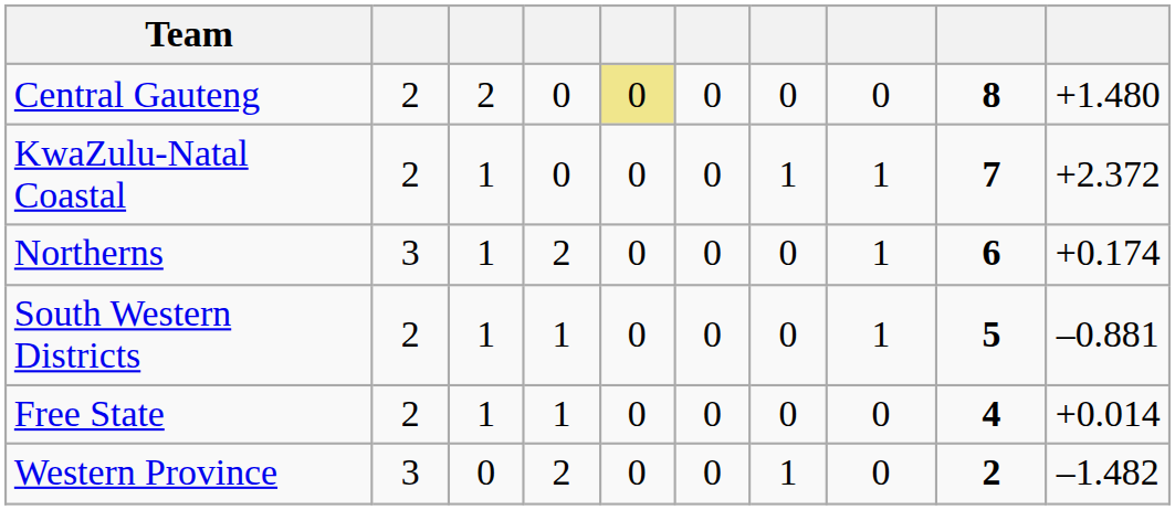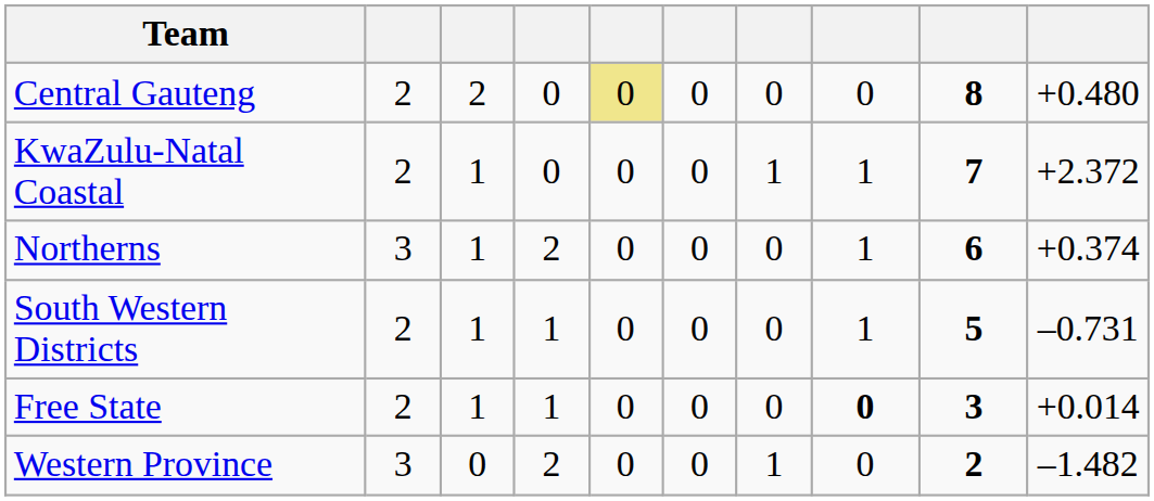Central Gauteng | column 10: +1.480 -> +0.480
Northerns | column 10: +0.174 -> +0.374
South Western Districts | column 10: –0.881 -> –0.731
Free State | column 8: normal -> bold
Free State | column 9: 4 -> 3
